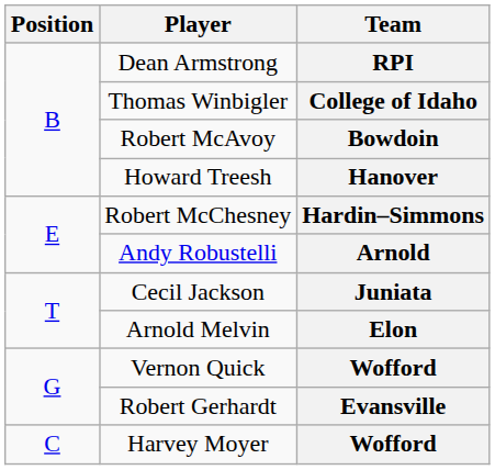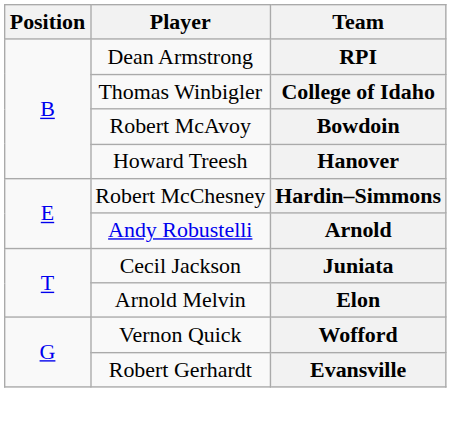- row: C | Harvey Moyer | Wofford
